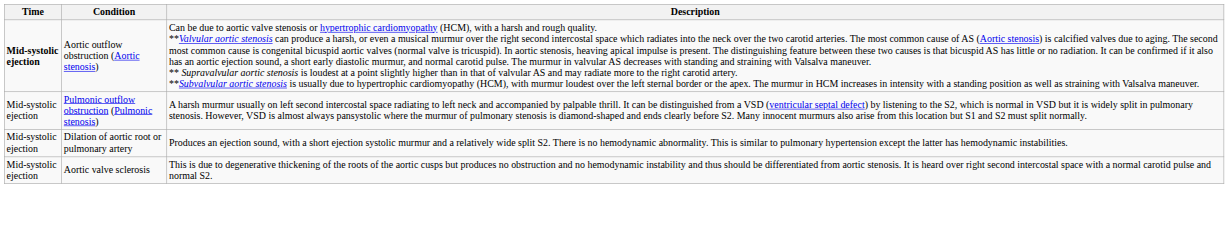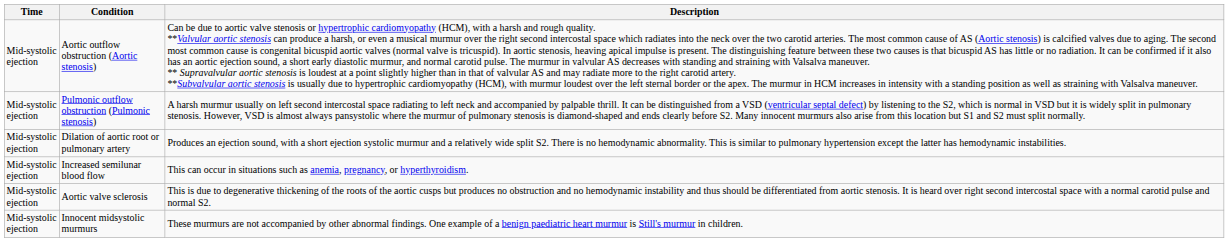Aortic outflow obstruction (Aortic stenosis) | Time: bold -> normal
+ row: Mid-systolic ejection | Increased semilunar blood flow | This can occur in situations such as anemia, pregnancy, or hyperthyroidism.
+ row: Mid-systolic ejection | Innocent midsystolic murmurs | These murmurs are not accompanied by other abnormal findings. One example of a benign paediatric heart murmur is Still's murmur in children.
